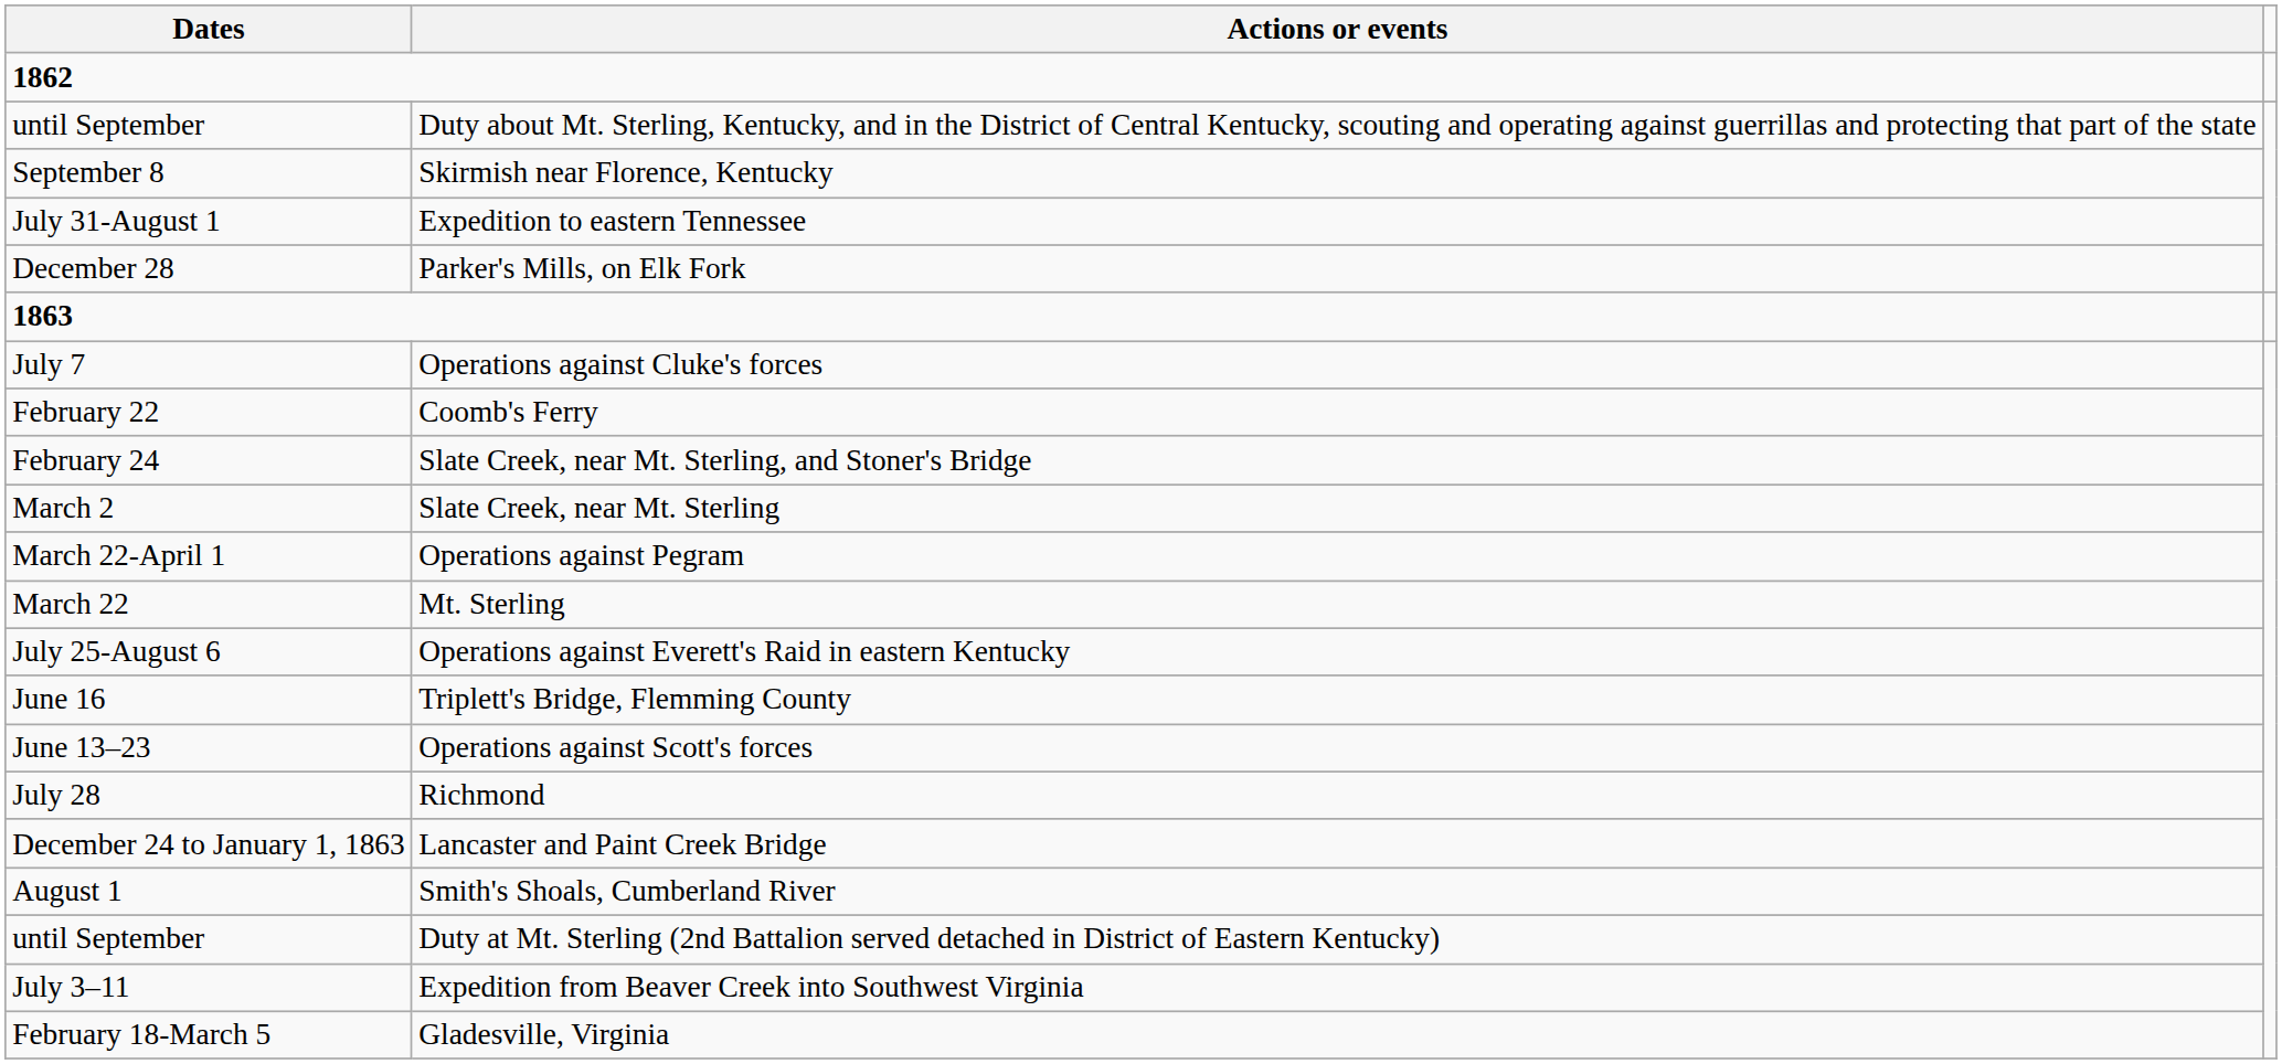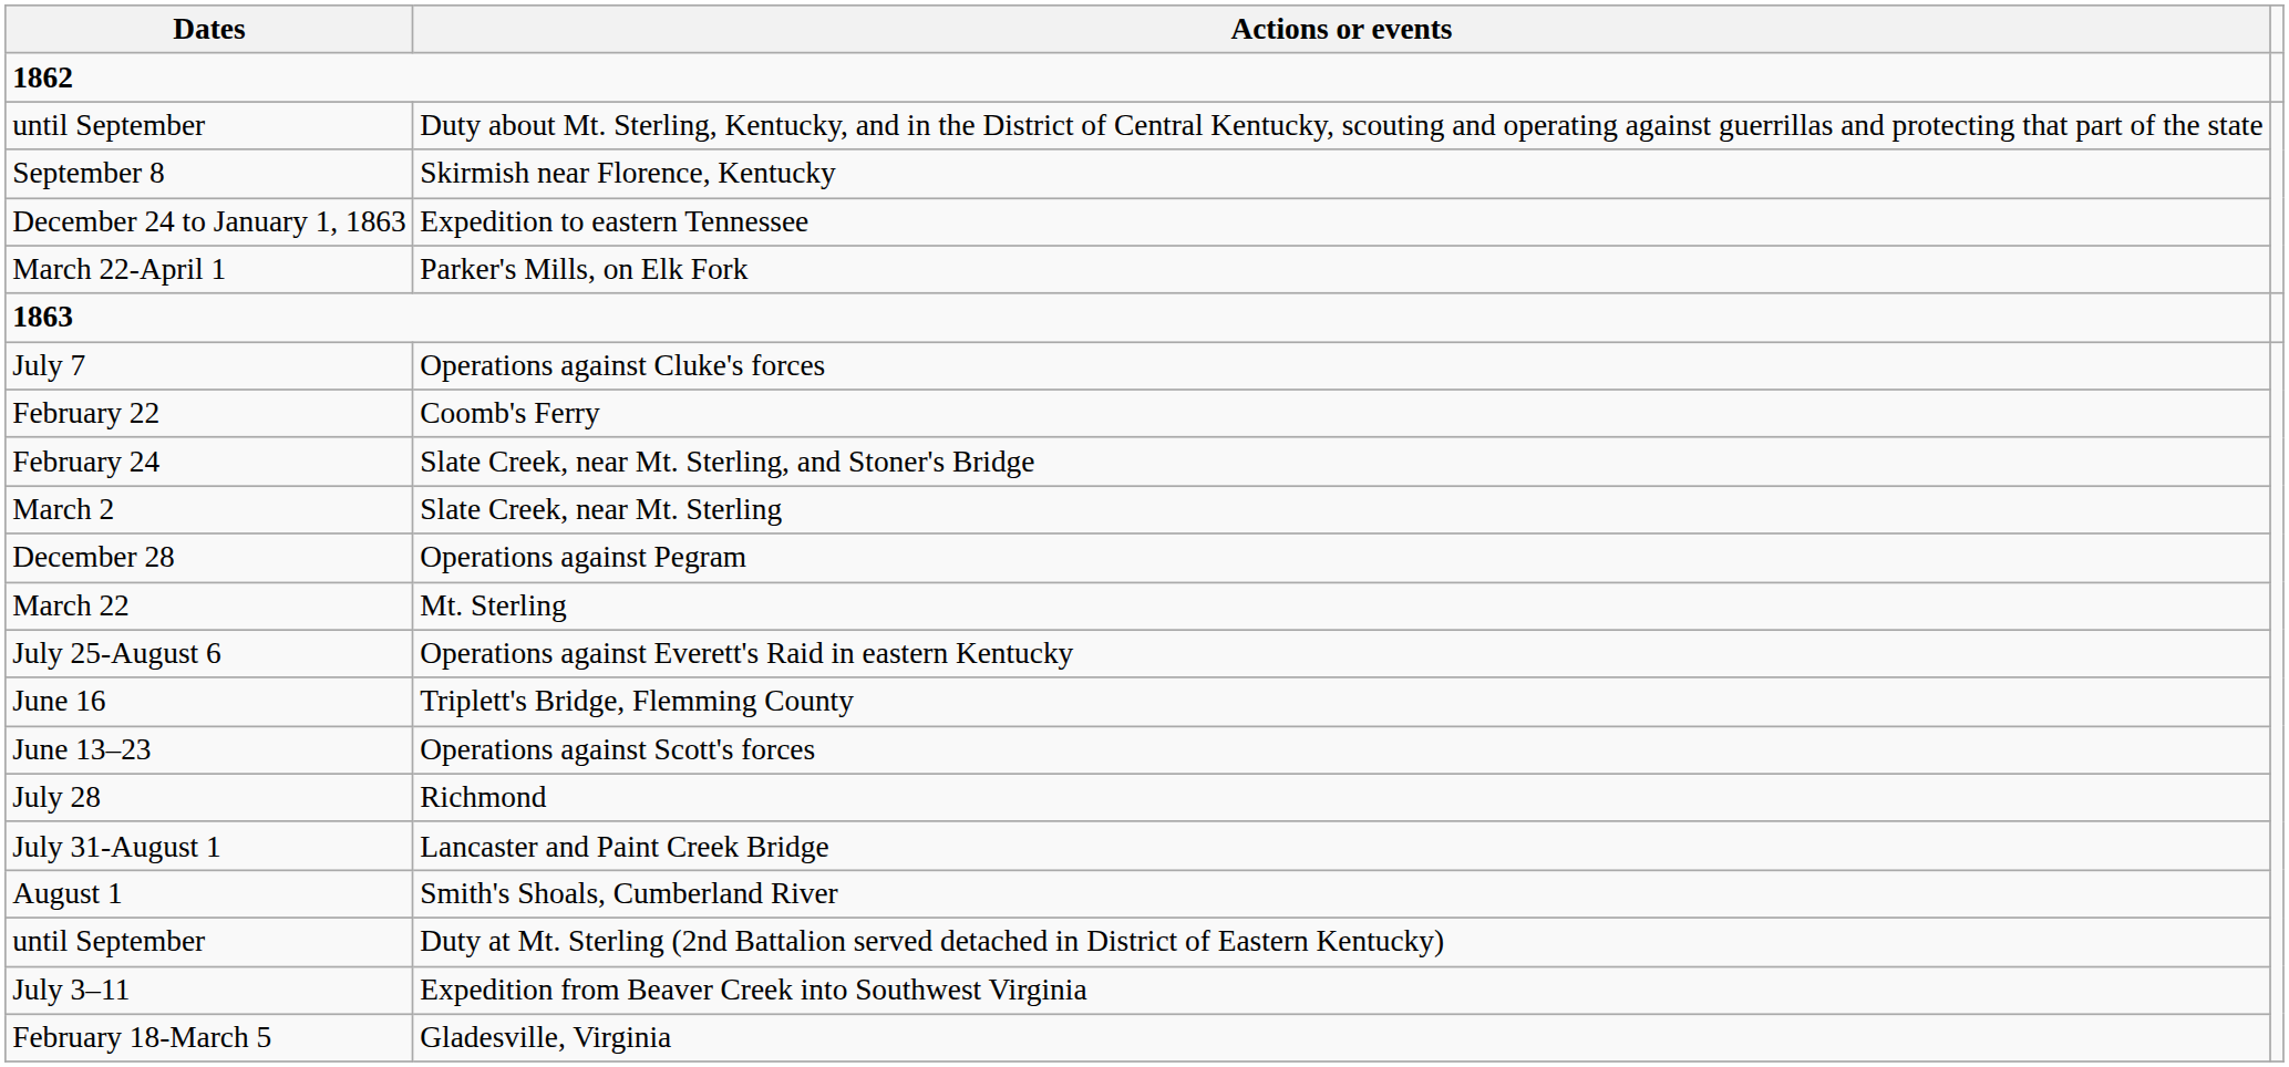Expedition to eastern Tennessee | Dates: July 31-August 1 -> December 24 to January 1, 1863
Parker's Mills, on Elk Fork | Dates: December 28 -> March 22-April 1
Operations against Pegram | Dates: March 22-April 1 -> December 28
Lancaster and Paint Creek Bridge | Dates: December 24 to January 1, 1863 -> July 31-August 1
